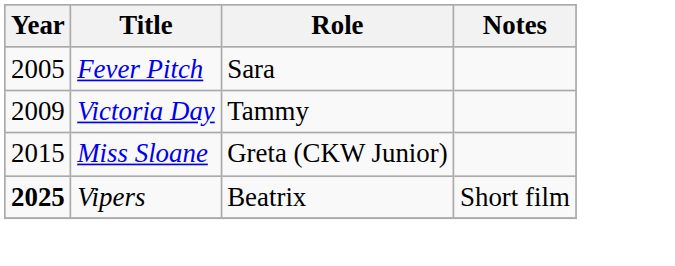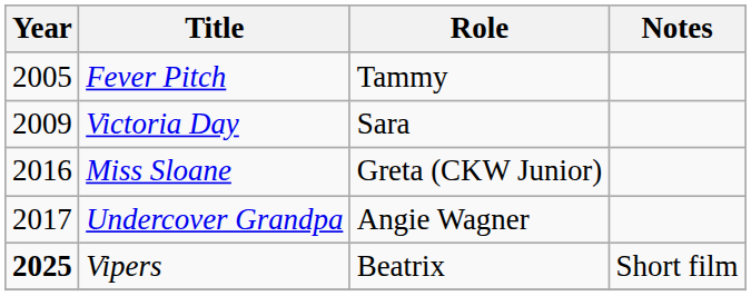Fever Pitch | Role: Sara -> Tammy
Victoria Day | Role: Tammy -> Sara
Miss Sloane | Year: 2015 -> 2016
+ row: 2017 | Undercover Grandpa | Angie Wagner
